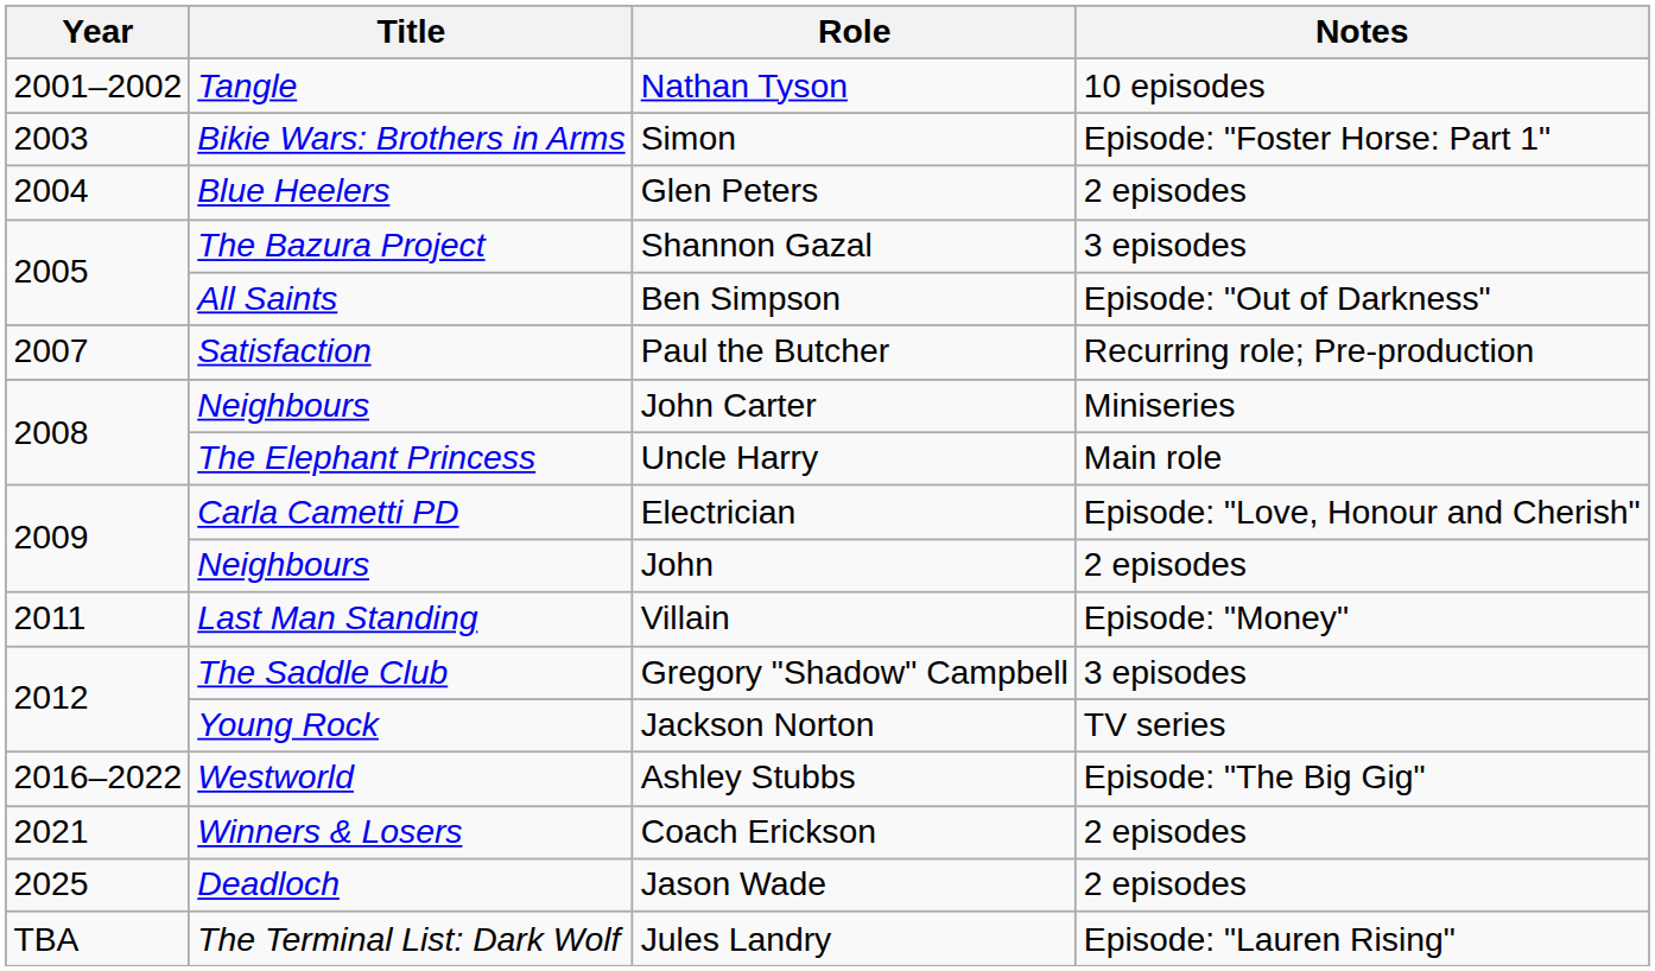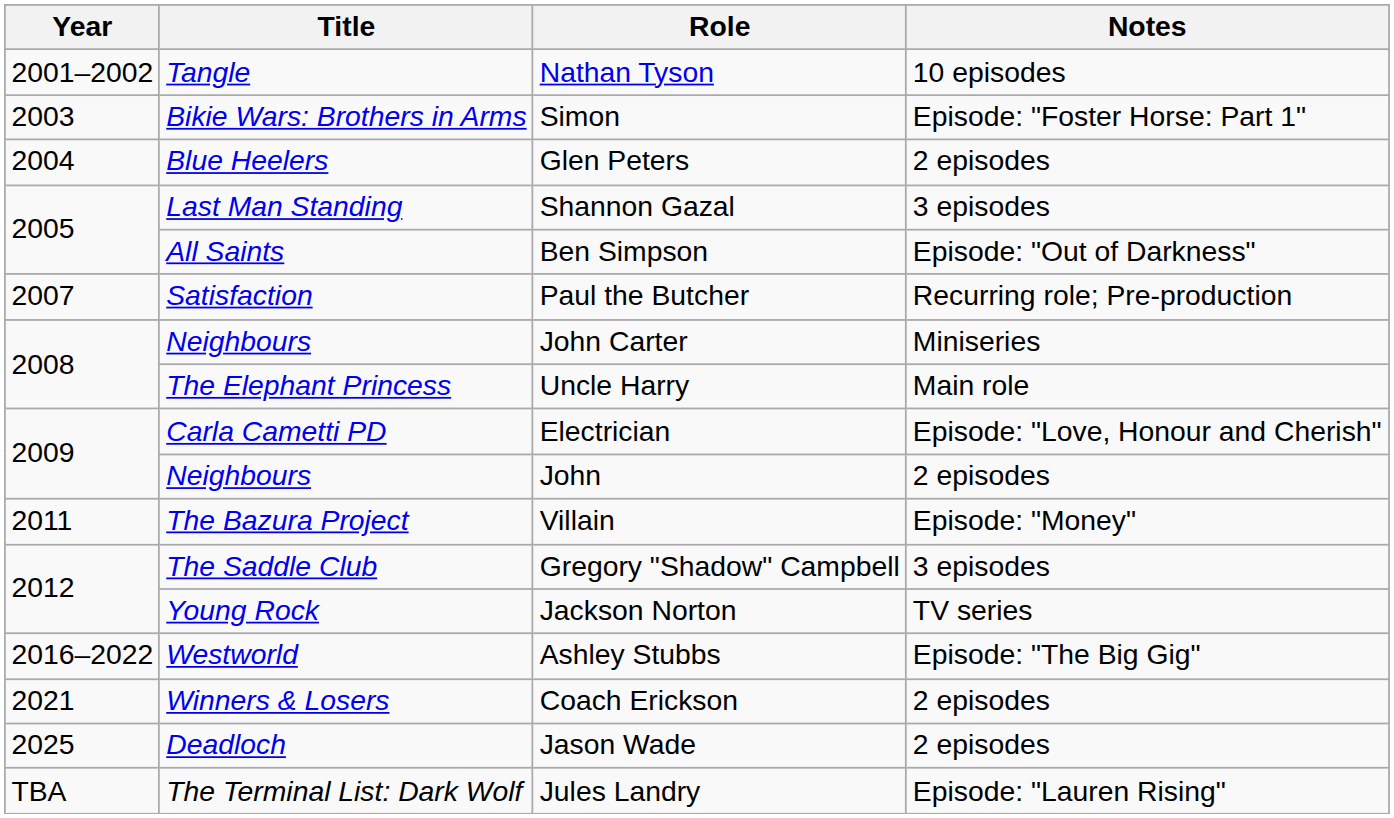Shannon Gazal | Title: The Bazura Project -> Last Man Standing
Villain | Title: Last Man Standing -> The Bazura Project
